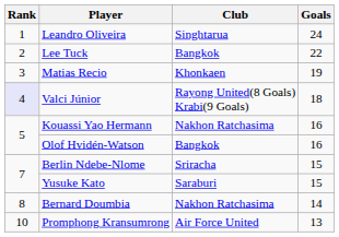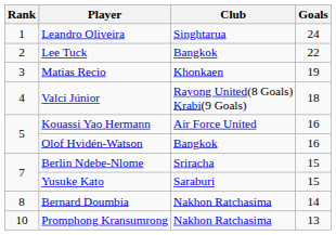Valci Júnior | Rank: lavender background -> no background
Kouassi Yao Hermann | Club: Nakhon Ratchasima -> Air Force United
Promphong Kransumrong | Club: Air Force United -> Nakhon Ratchasima
